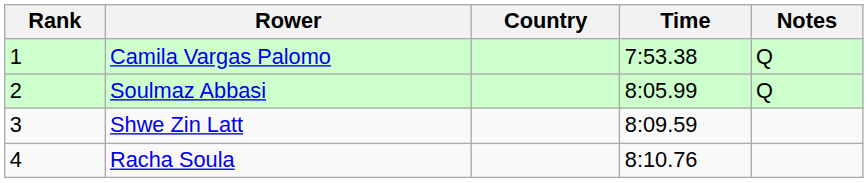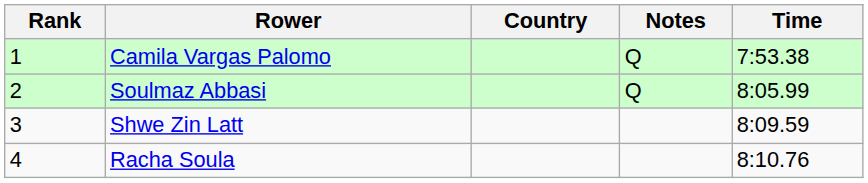columns swapped: Time <-> Notes
